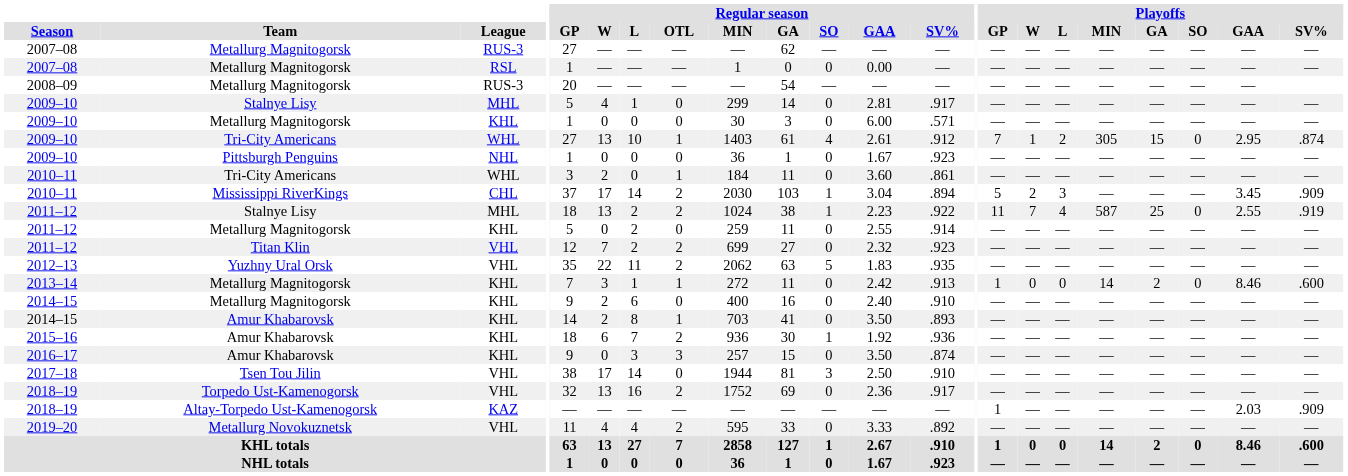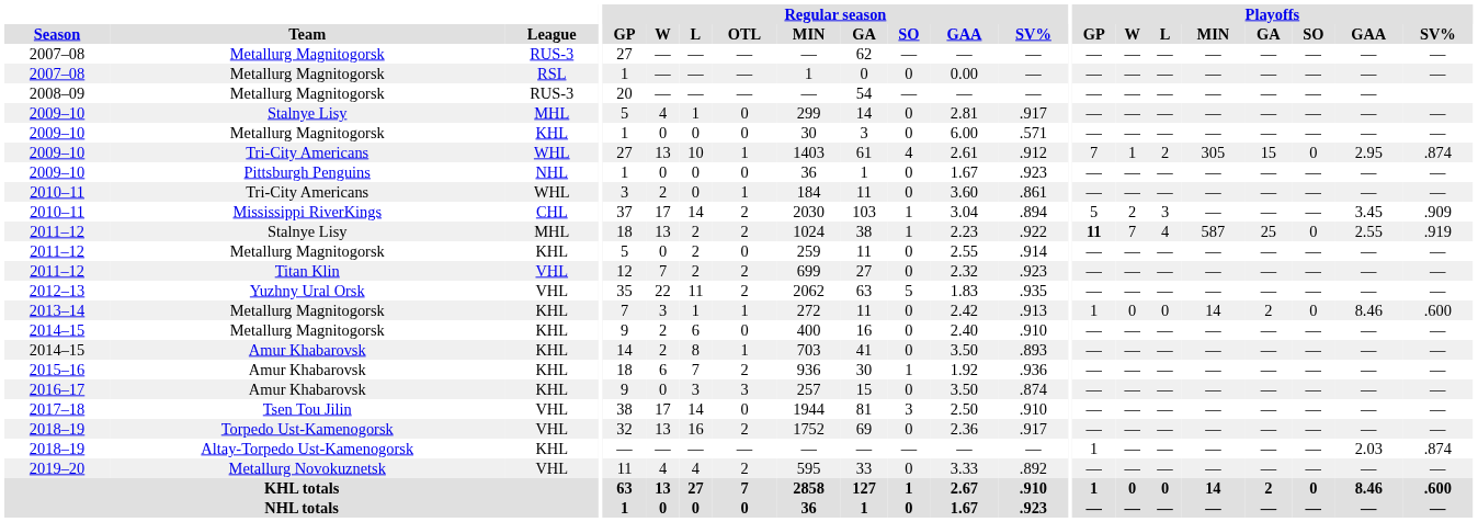2011–12 / Stalnye Lisy | Playoffs / GP: normal -> bold
2018–19 / Altay-Torpedo Ust-Kamenogorsk | League: KAZ -> KHL
2018–19 / Altay-Torpedo Ust-Kamenogorsk | Playoffs / SV%: .909 -> .874
